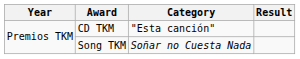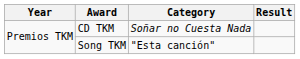CD TKM | Category: "Esta canción" -> Soñar no Cuesta Nada
Song TKM | Category: Soñar no Cuesta Nada -> "Esta canción"
